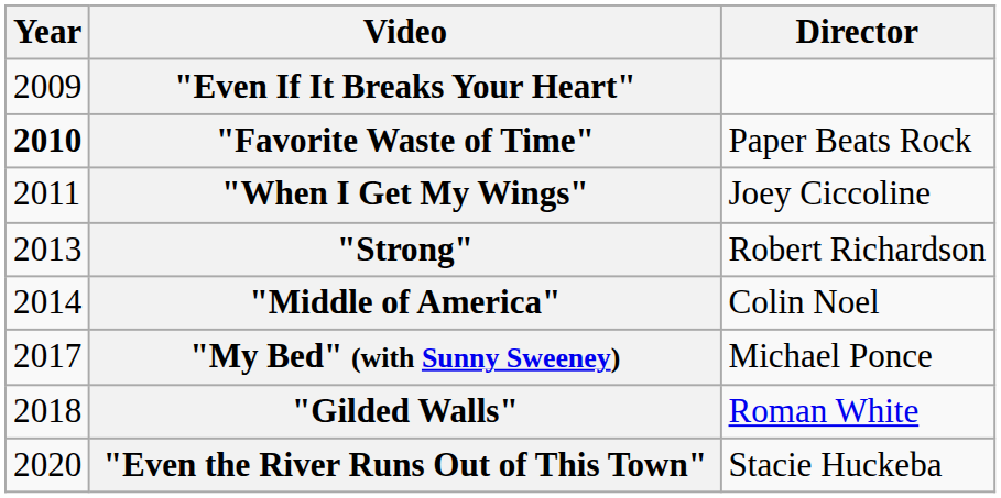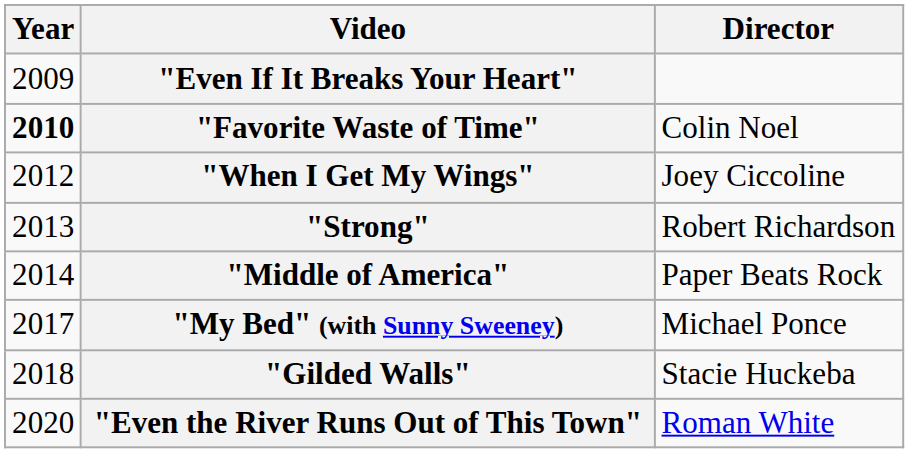"Favorite Waste of Time" | Director: Paper Beats Rock -> Colin Noel
"When I Get My Wings" | Year: 2011 -> 2012
"Middle of America" | Director: Colin Noel -> Paper Beats Rock
"Gilded Walls" | Director: Roman White -> Stacie Huckeba
"Even the River Runs Out of This Town" | Director: Stacie Huckeba -> Roman White
